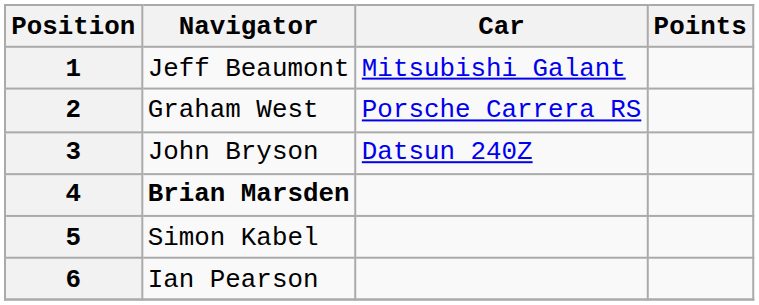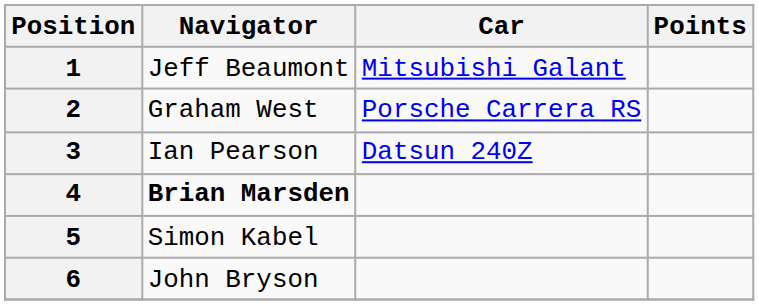3 | Navigator: John Bryson -> Ian Pearson
6 | Navigator: Ian Pearson -> John Bryson
